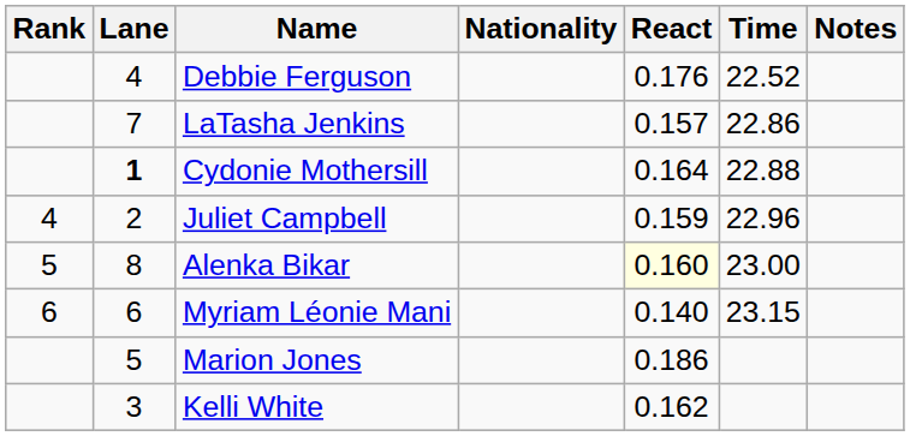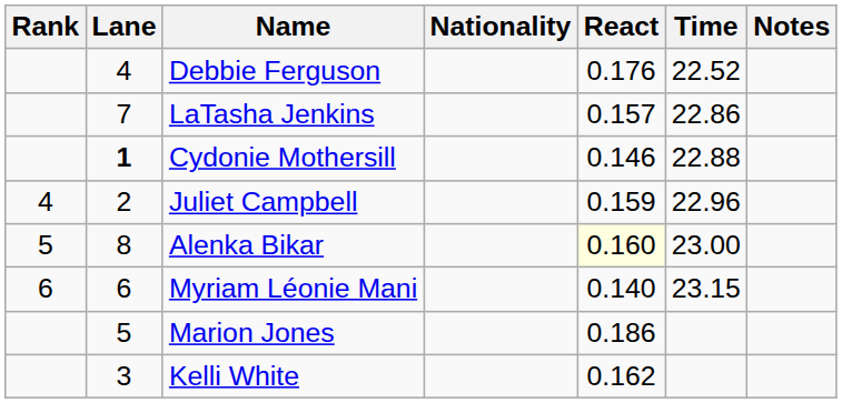Cydonie Mothersill | React: 0.164 -> 0.146
